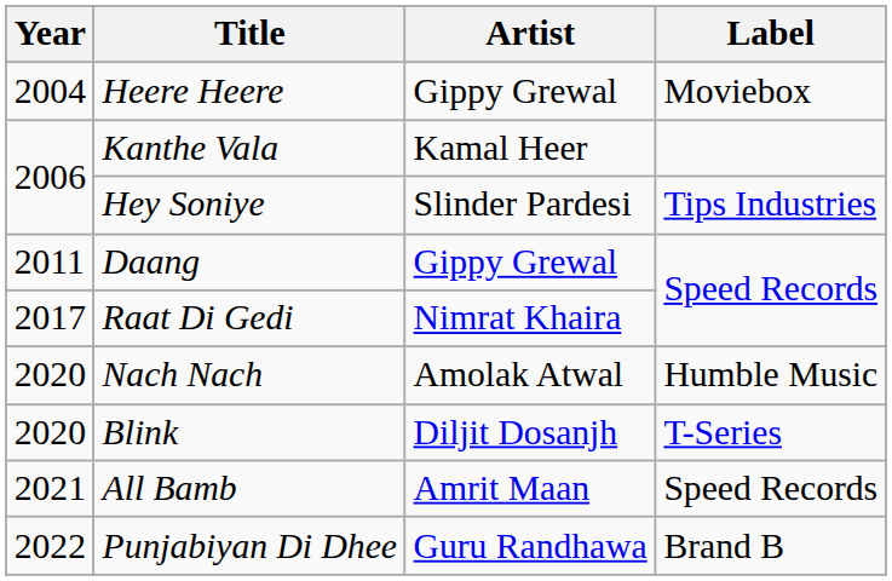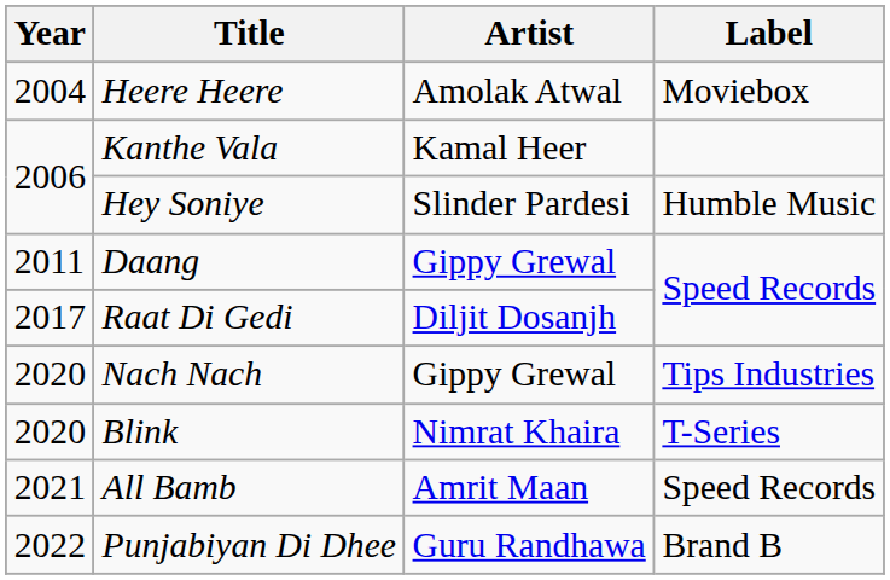Heere Heere | Artist: Gippy Grewal -> Amolak Atwal
Hey Soniye | Label: Tips Industries -> Humble Music
Raat Di Gedi | Artist: Nimrat Khaira -> Diljit Dosanjh
Nach Nach | Artist: Amolak Atwal -> Gippy Grewal
Nach Nach | Label: Humble Music -> Tips Industries
Blink | Artist: Diljit Dosanjh -> Nimrat Khaira
